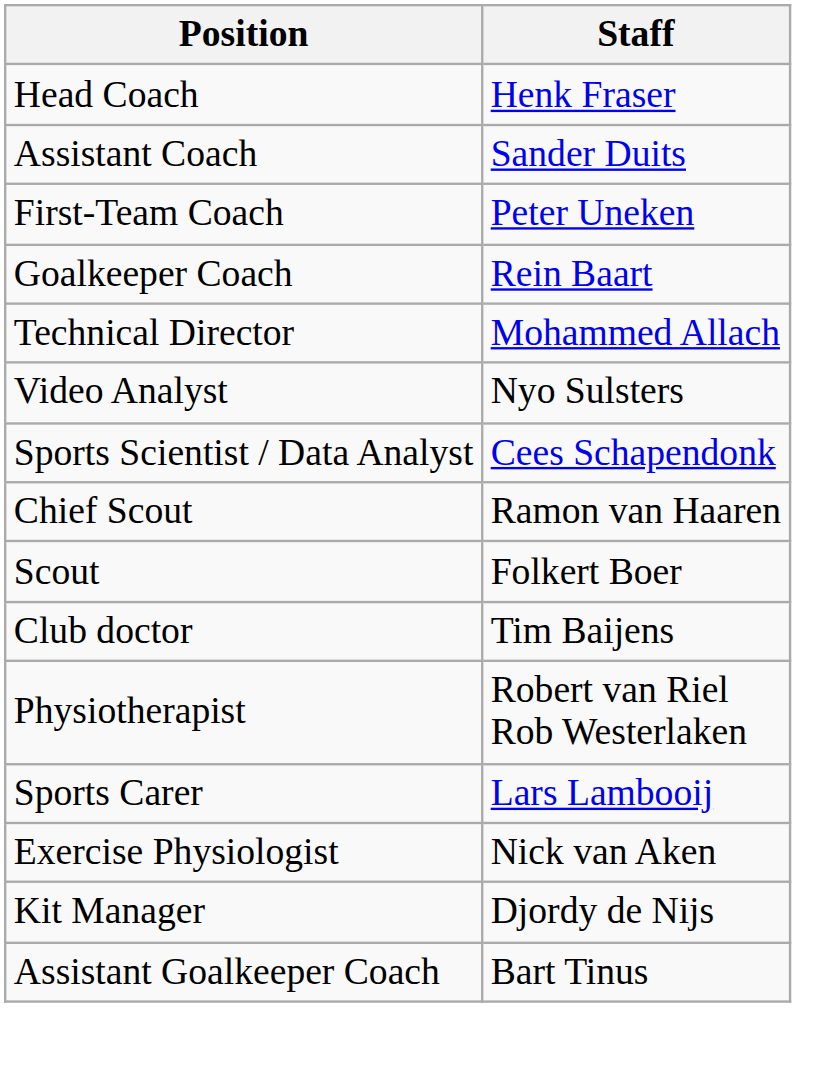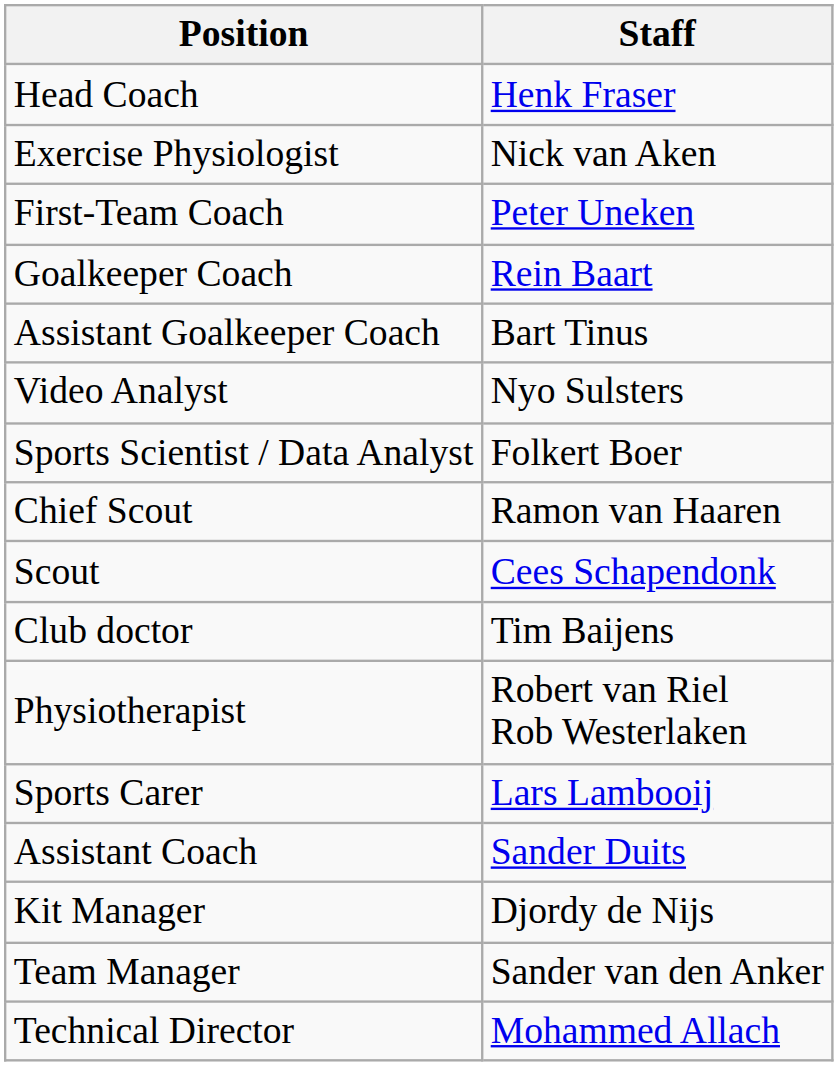rows swapped: Assistant Coach <-> Exercise Physiologist
rows swapped: Assistant Goalkeeper Coach <-> Technical Director
Sports Scientist / Data Analyst | Staff: Cees Schapendonk -> Folkert Boer
Scout | Staff: Folkert Boer -> Cees Schapendonk
+ row: Team Manager | Sander van den Anker
